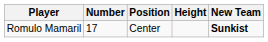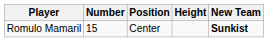Romulo Mamaril | Number: 17 -> 15
